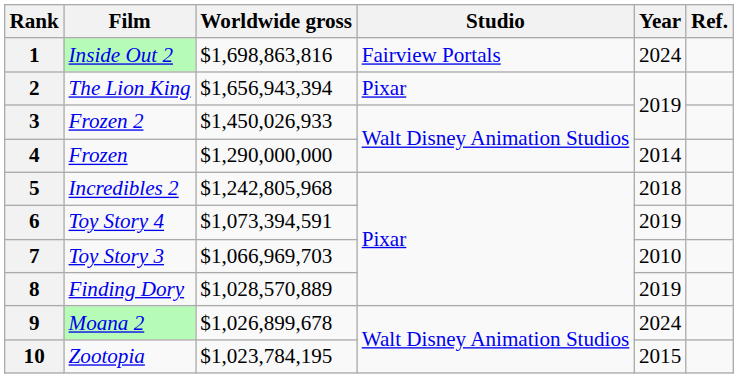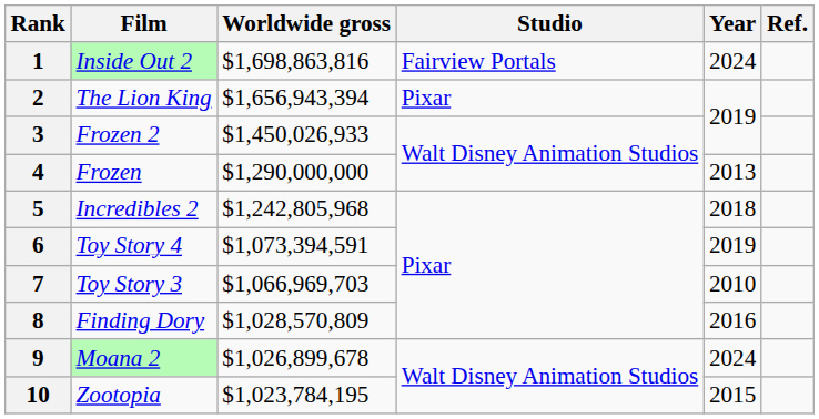4 | Year: 2014 -> 2013
8 | Worldwide gross: $1,028,570,889 -> $1,028,570,809
8 | Year: 2019 -> 2016
